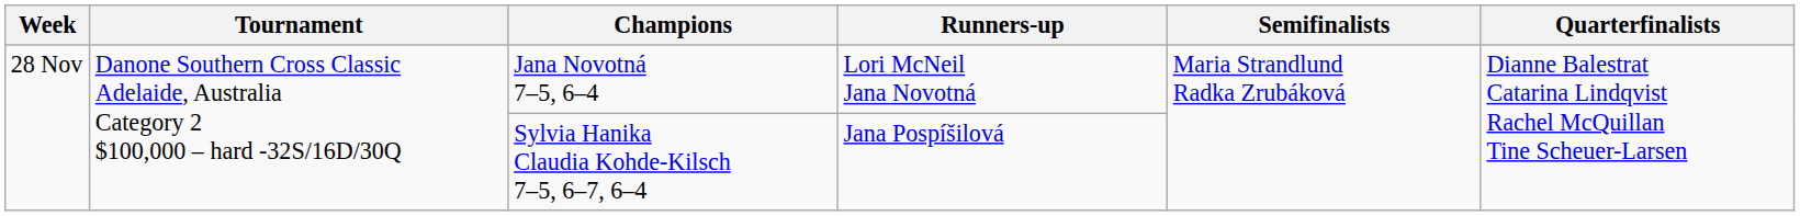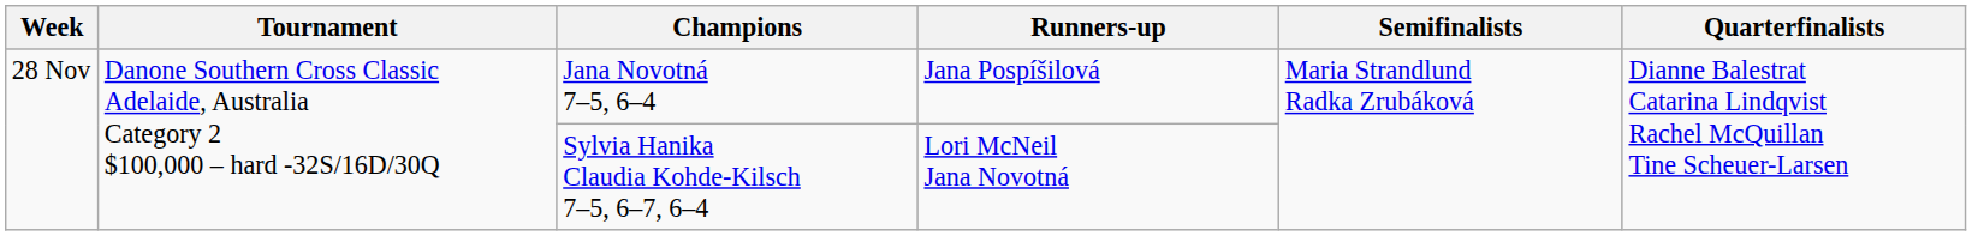Jana Novotná 7–5, 6–4 | Runners-up: Lori McNeil Jana Novotná -> Jana Pospíšilová
Sylvia Hanika Claudia Kohde-Kilsch 7–5, 6–7, 6–4 | Runners-up: Jana Pospíšilová -> Lori McNeil Jana Novotná
